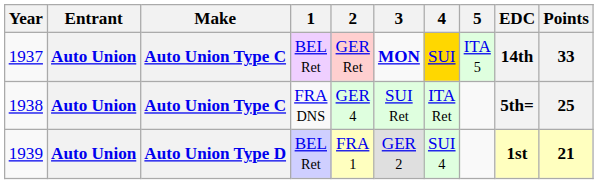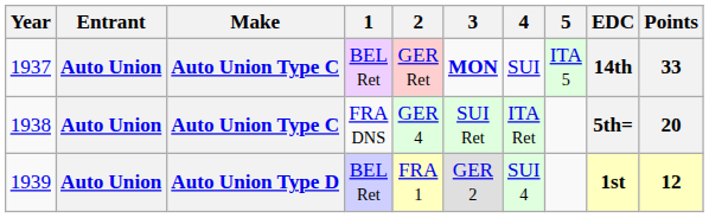1937 | 4: gold background -> no background
1938 | Points: 25 -> 20
1939 | Points: 21 -> 12
